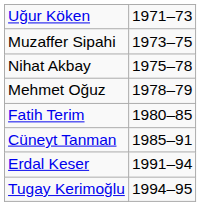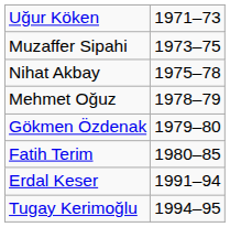+ row: Gökmen Özdenak | 1979–80
- row: Cüneyt Tanman | 1985–91
